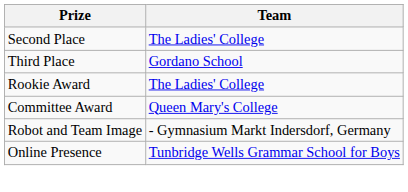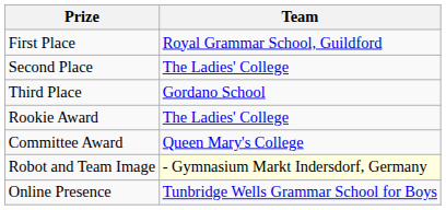+ row: First Place | Royal Grammar School, Guildford
Robot and Team Image | Team: no background -> lightyellow background
